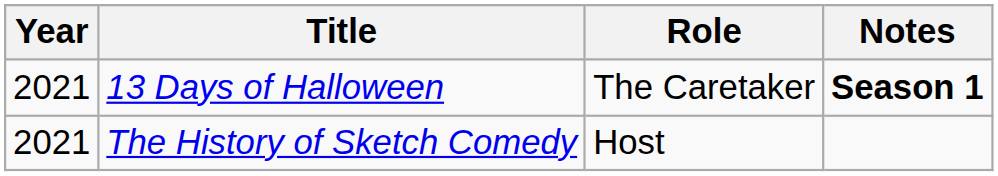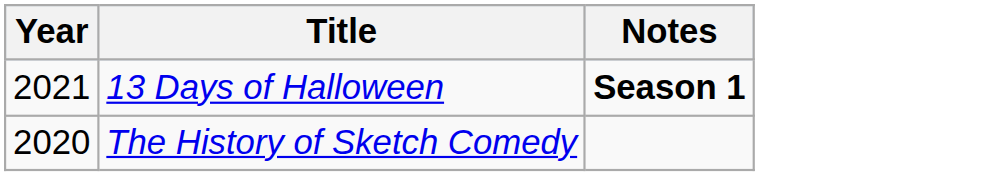- column: Role | The Caretaker | Host
The History of Sketch Comedy | Year: 2021 -> 2020
